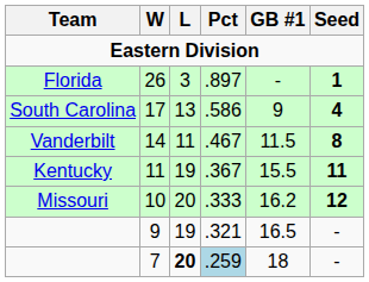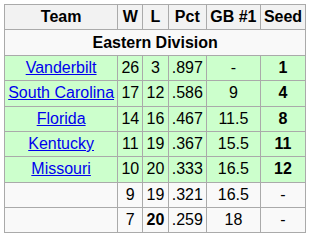26 | Team: Florida -> Vanderbilt
17 | L: 13 -> 12
14 | Team: Vanderbilt -> Florida
14 | L: 11 -> 16
10 | GB #1: 16.2 -> 16.5
7 | Pct: lightblue background -> no background
